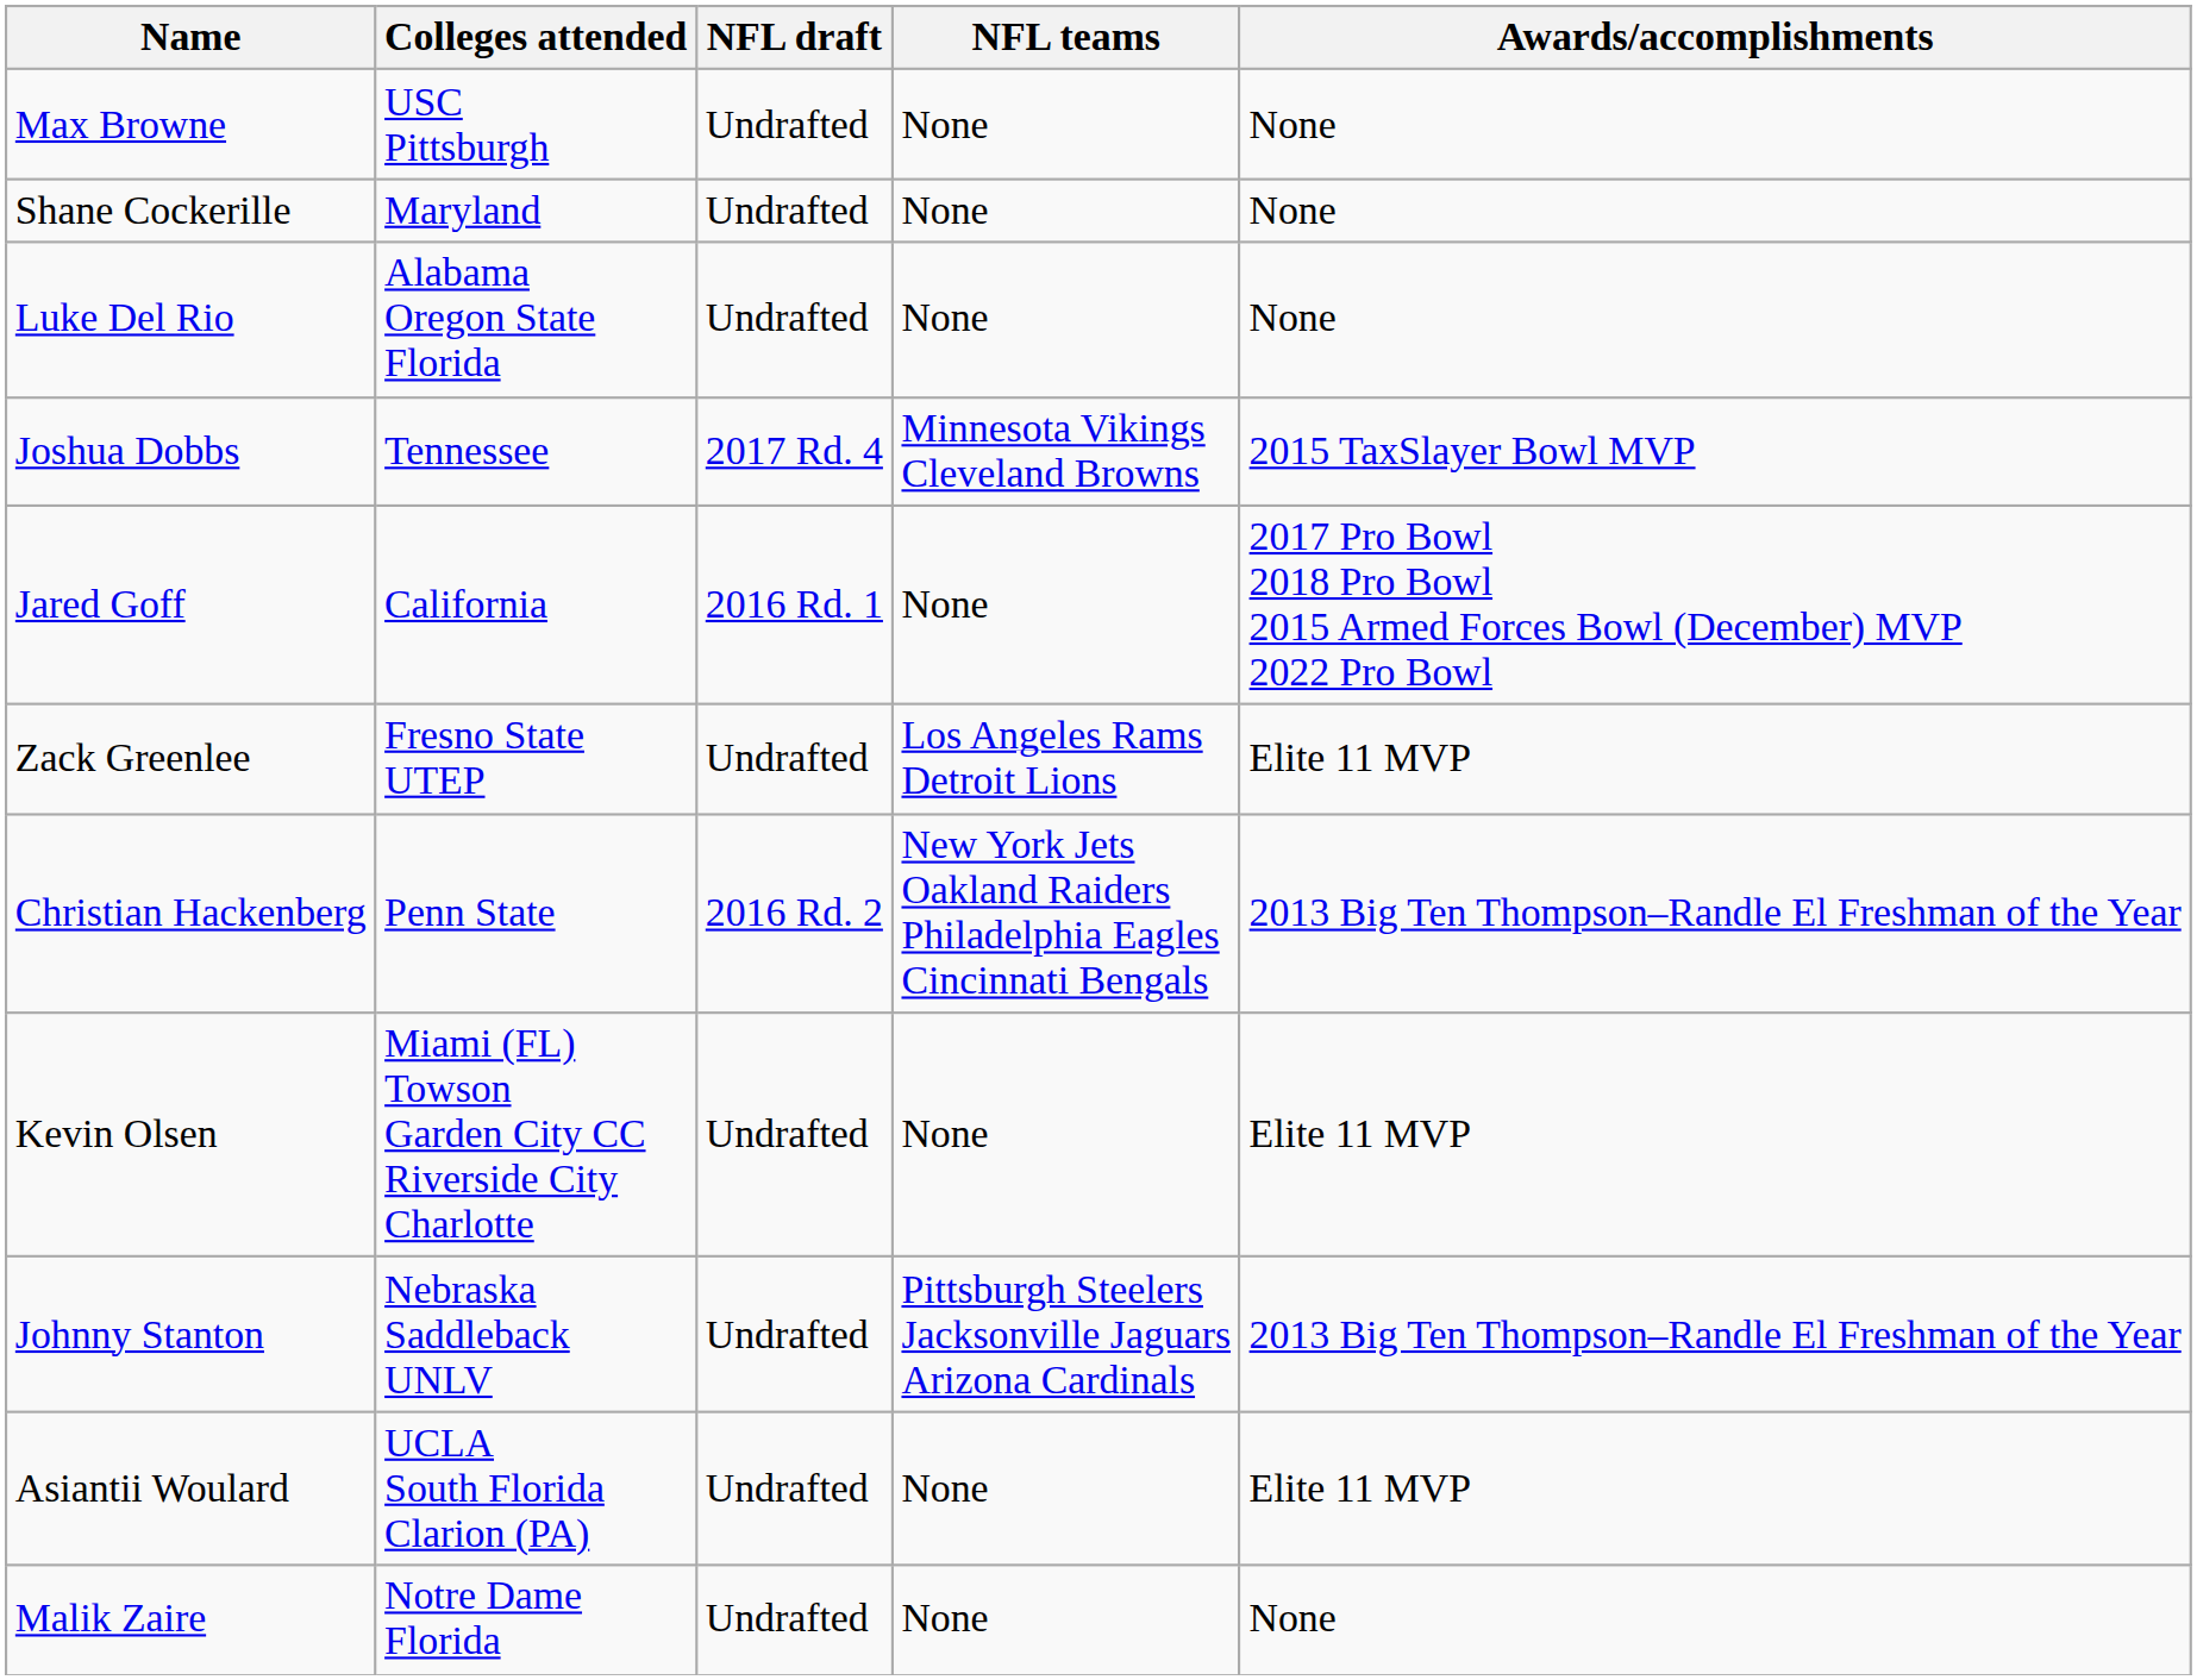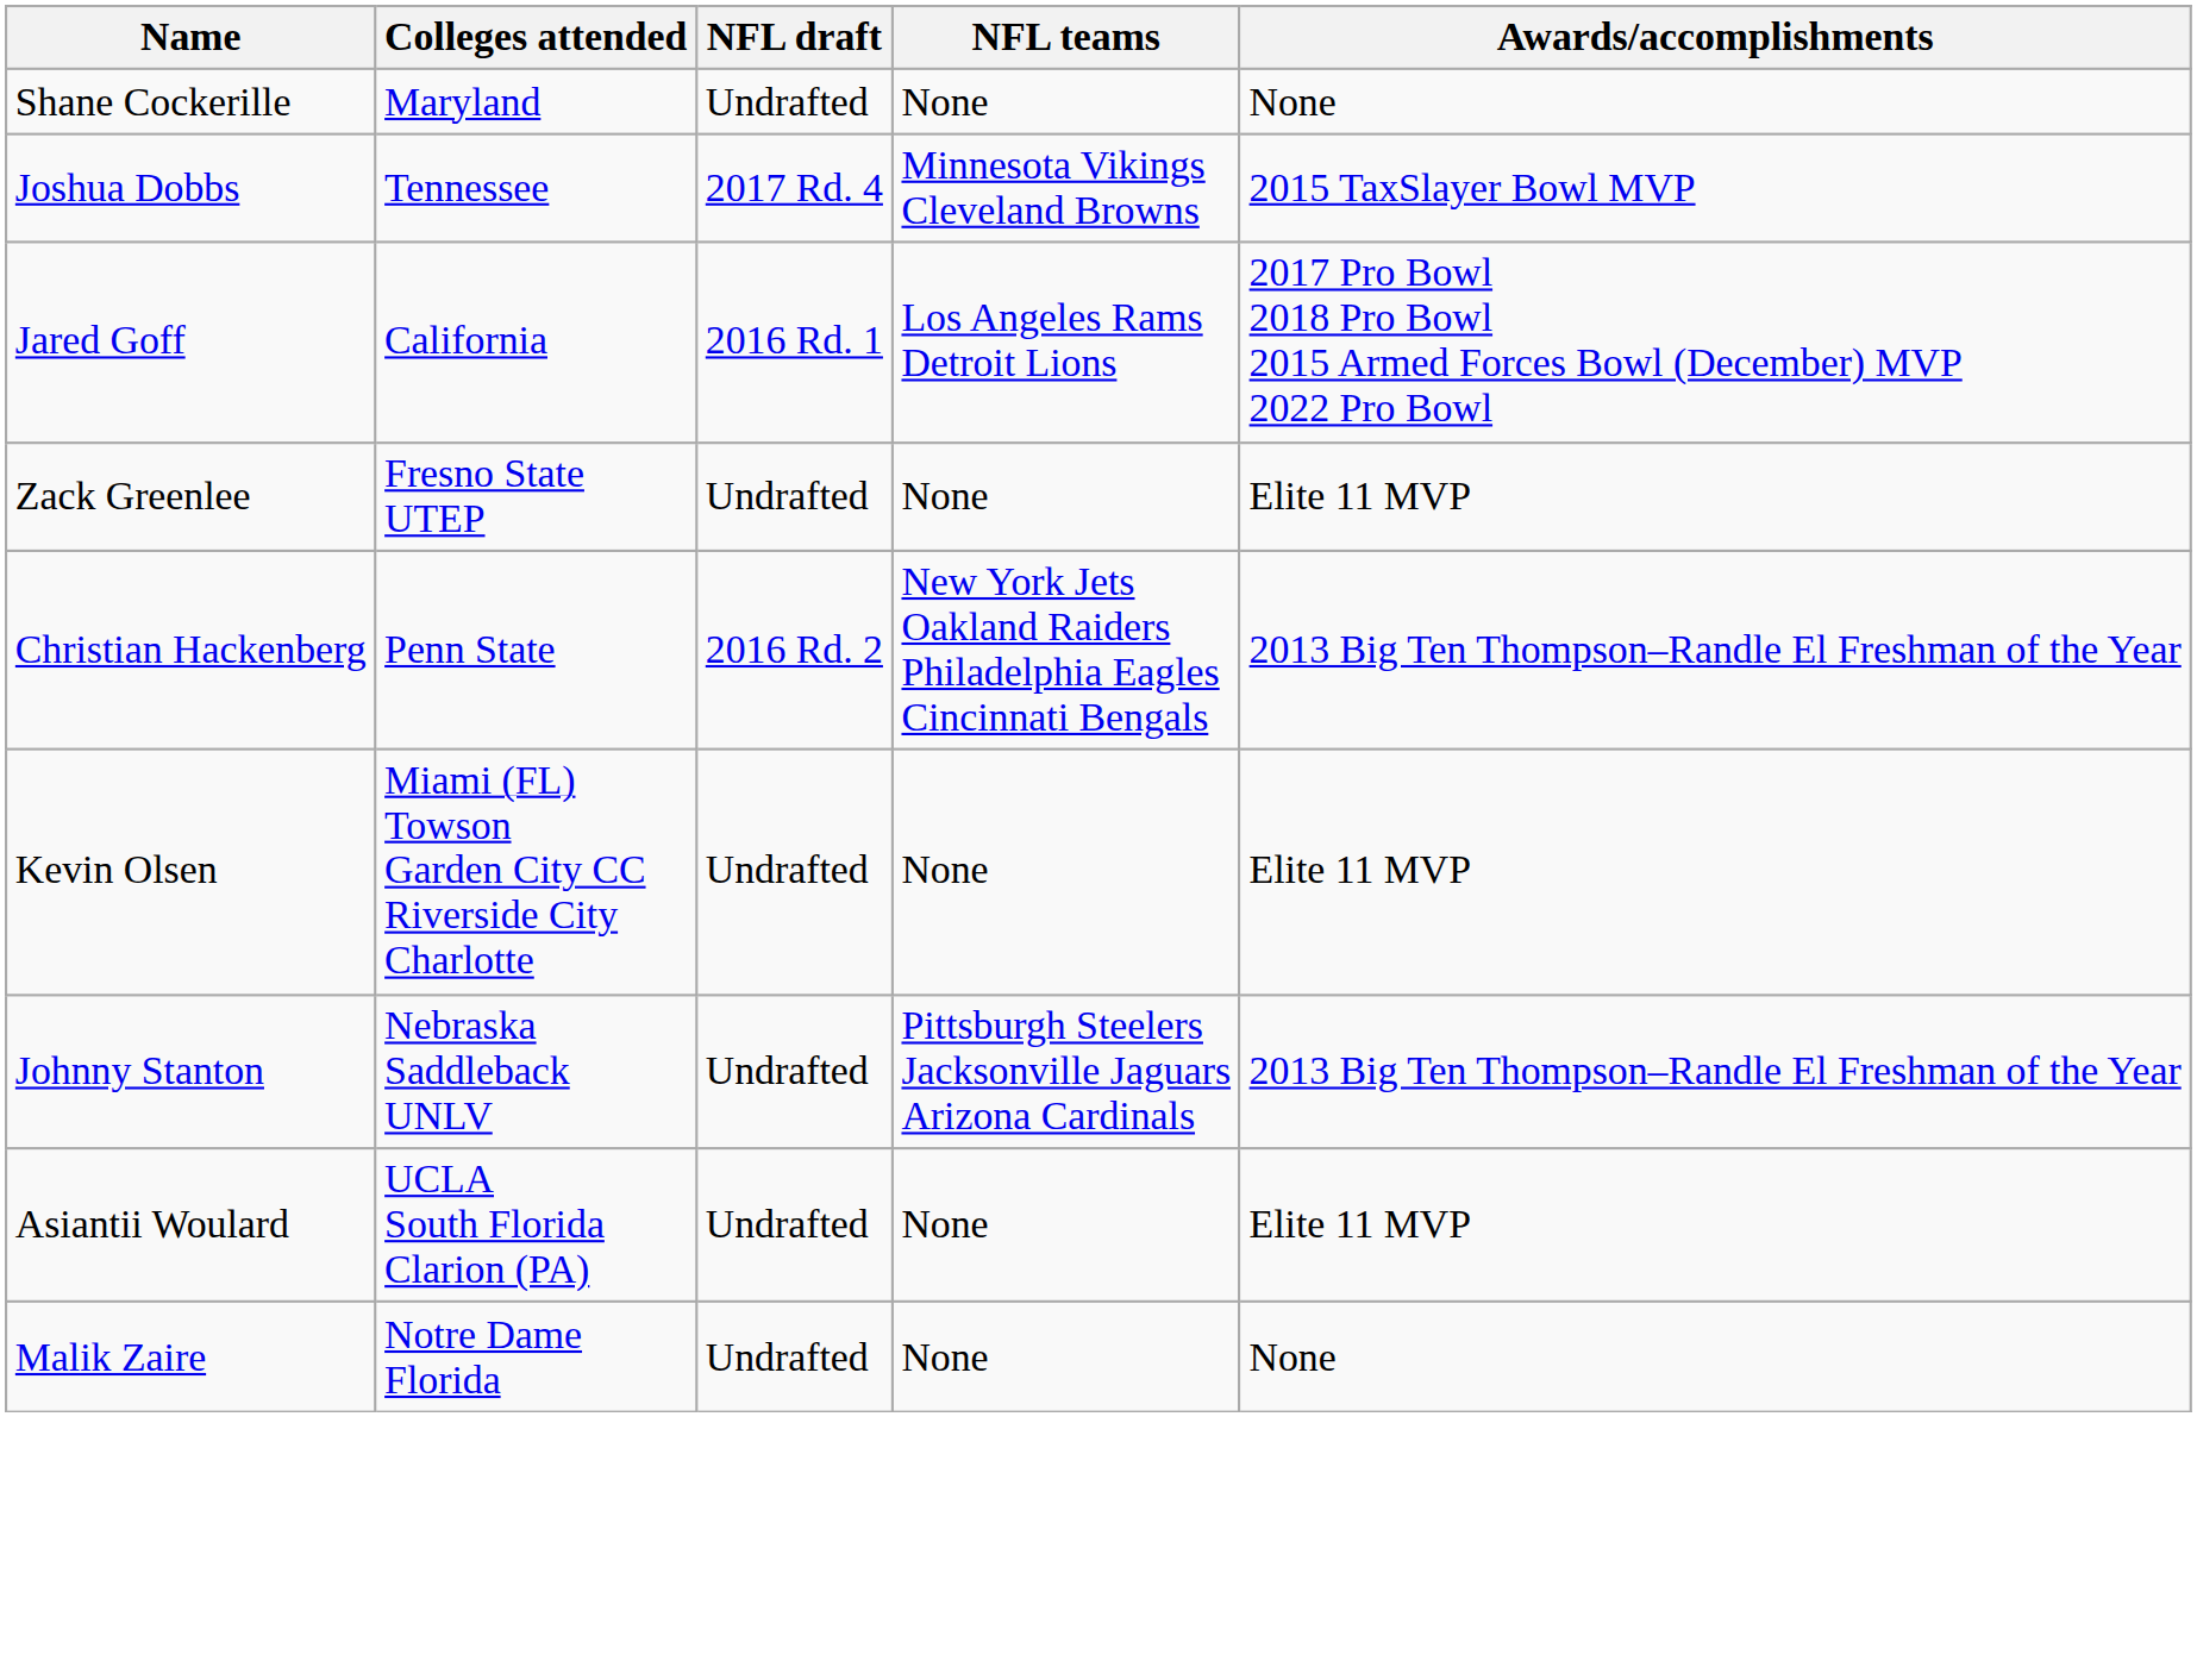- row: Max Browne | USC Pittsburgh | Undrafted | None | None
- row: Luke Del Rio | Alabama Oregon State Florida | Undrafted | None | None
Jared Goff | NFL teams: None -> Los Angeles Rams Detroit Lions
Zack Greenlee | NFL teams: Los Angeles Rams Detroit Lions -> None
